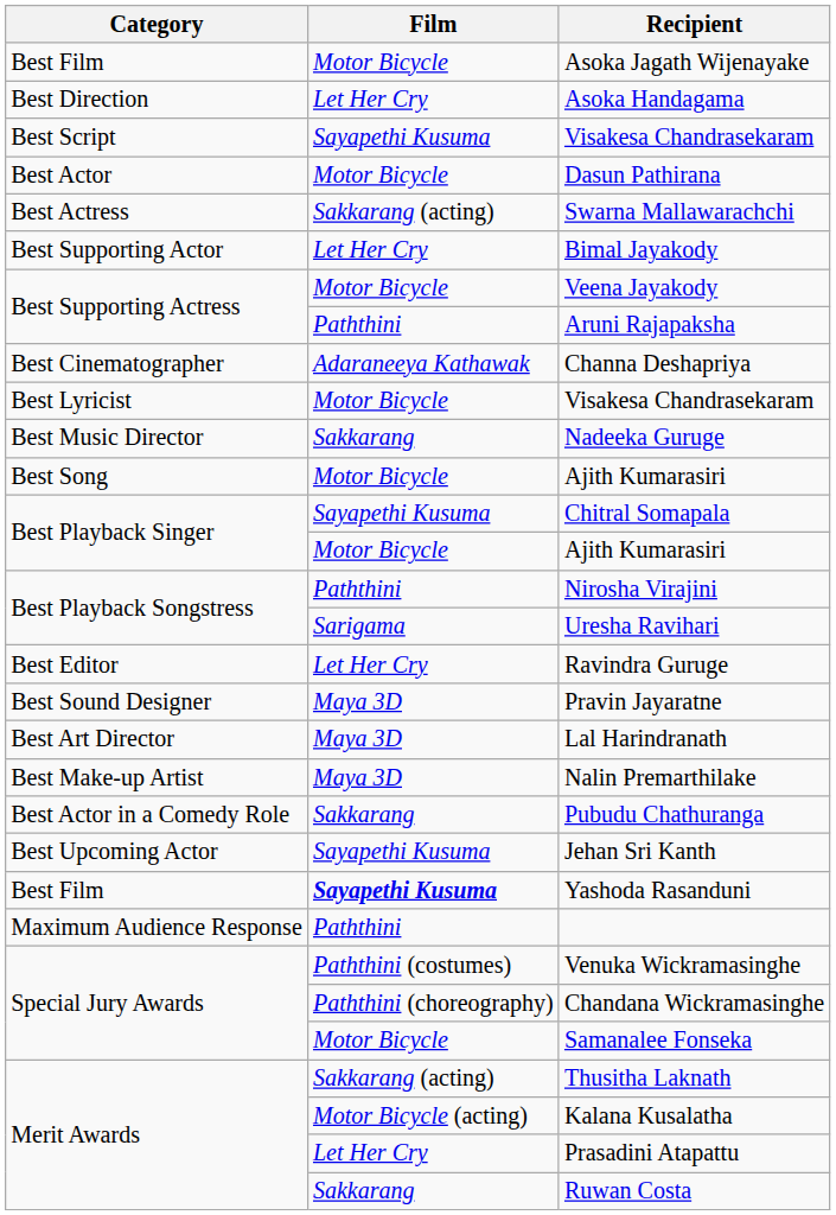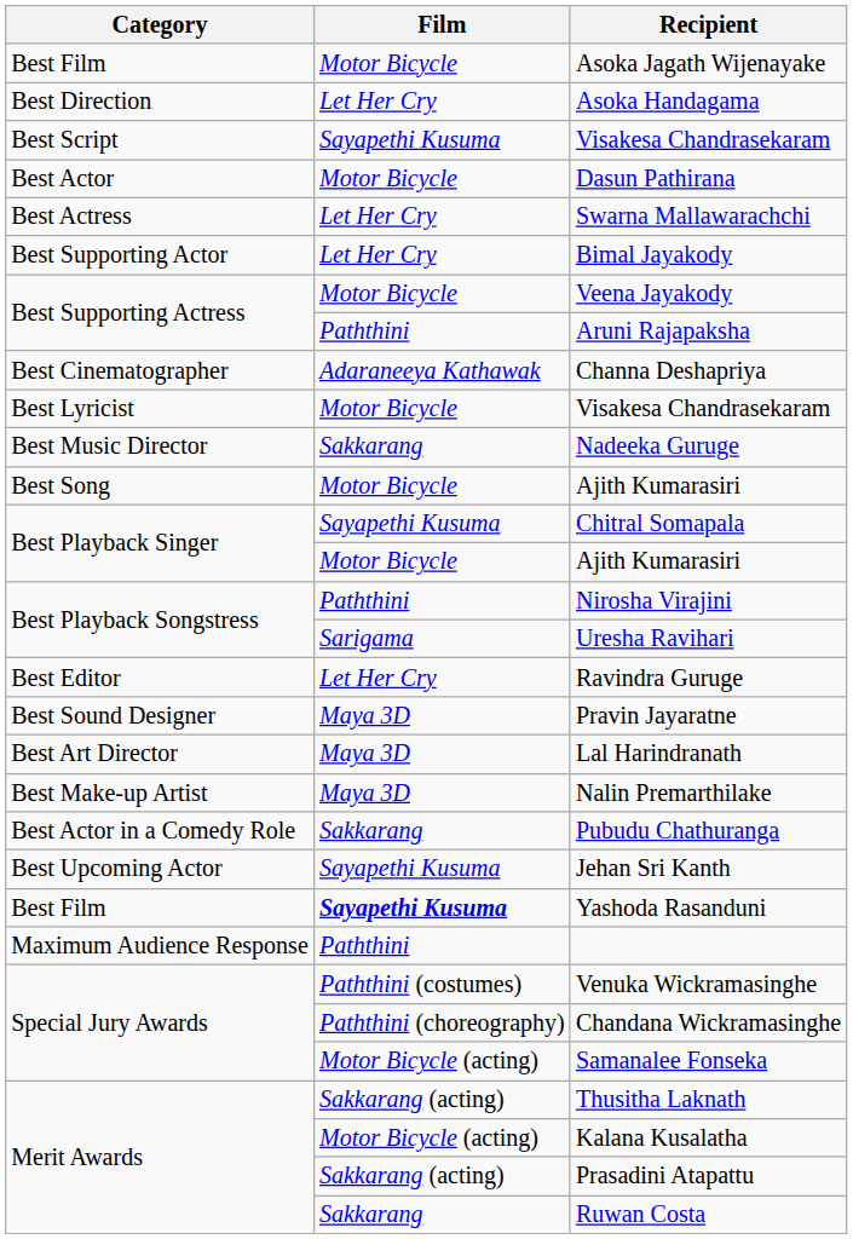Swarna Mallawarachchi | Film: Sakkarang (acting) -> Let Her Cry
Samanalee Fonseka | Film: Motor Bicycle -> Motor Bicycle (acting)
Prasadini Atapattu | Film: Let Her Cry -> Sakkarang (acting)
